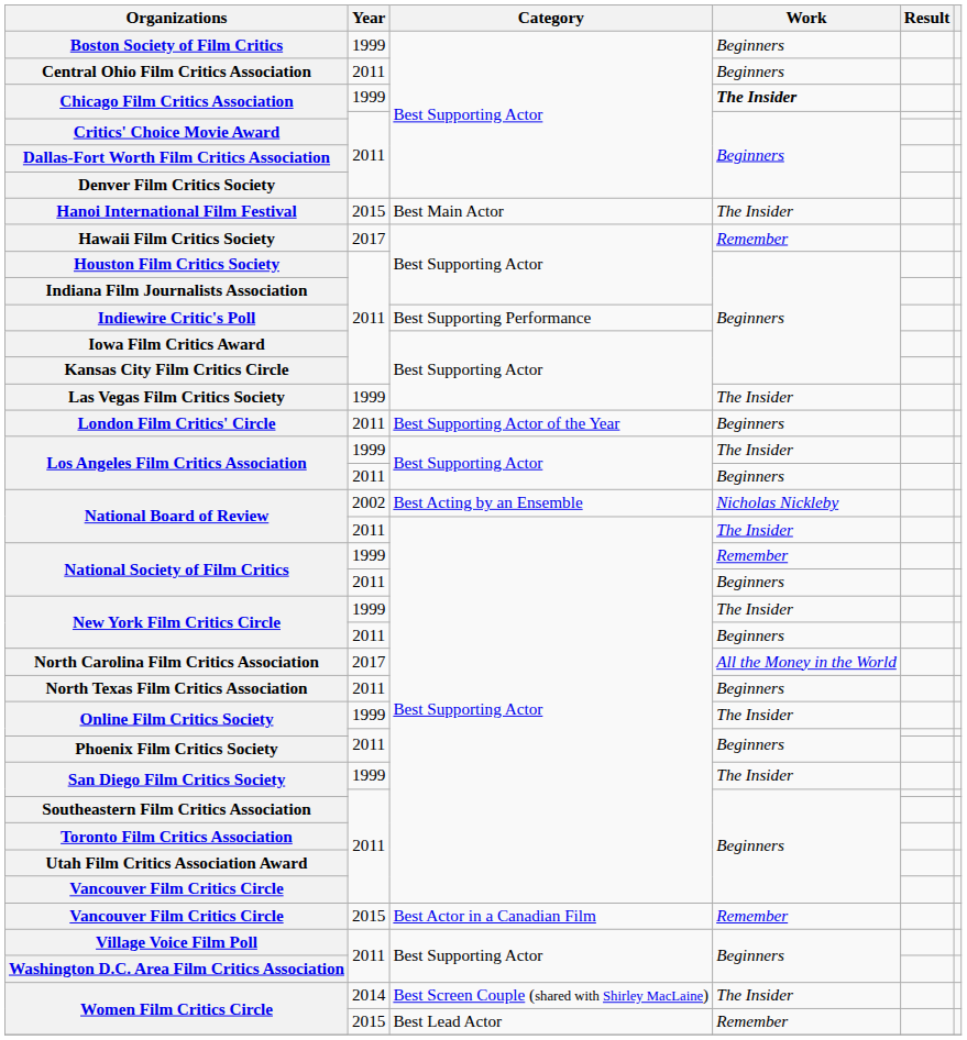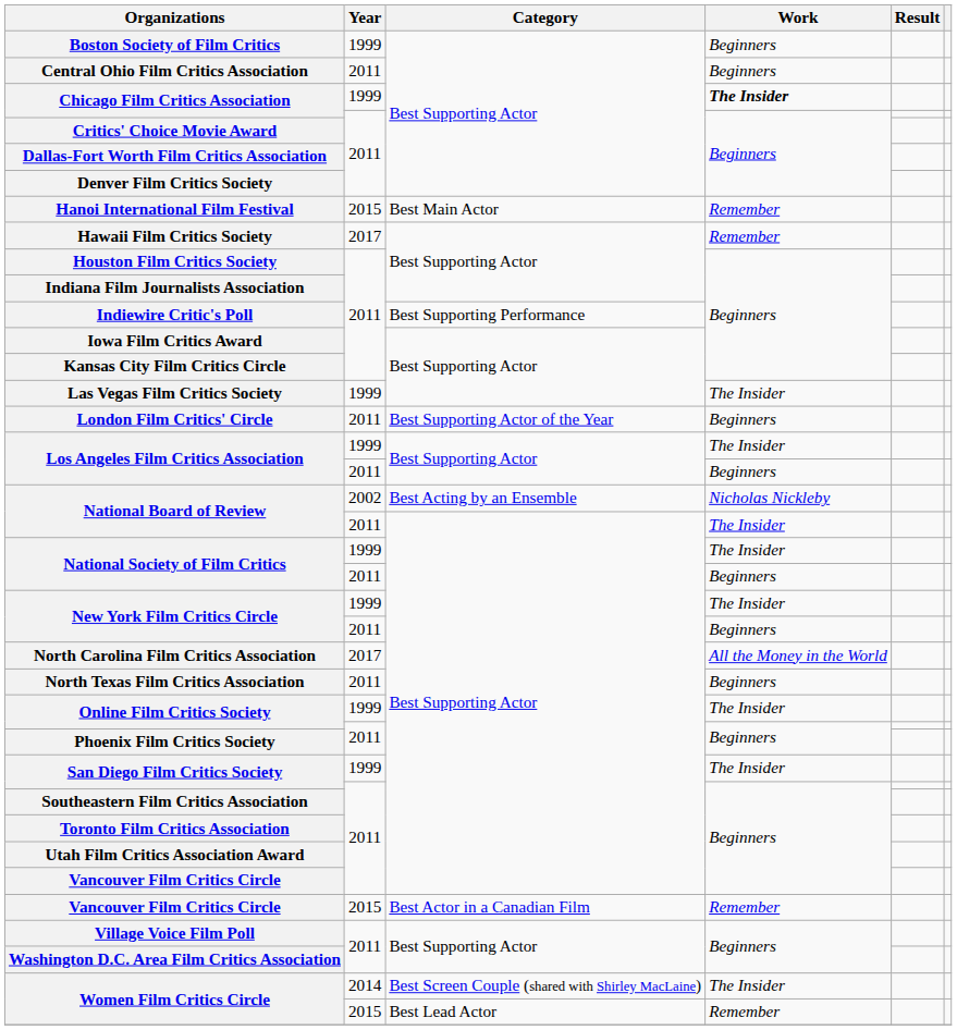Hanoi International Film Festival | Work: The Insider -> Remember
National Society of Film Critics / 1999 | Work: Remember -> The Insider
